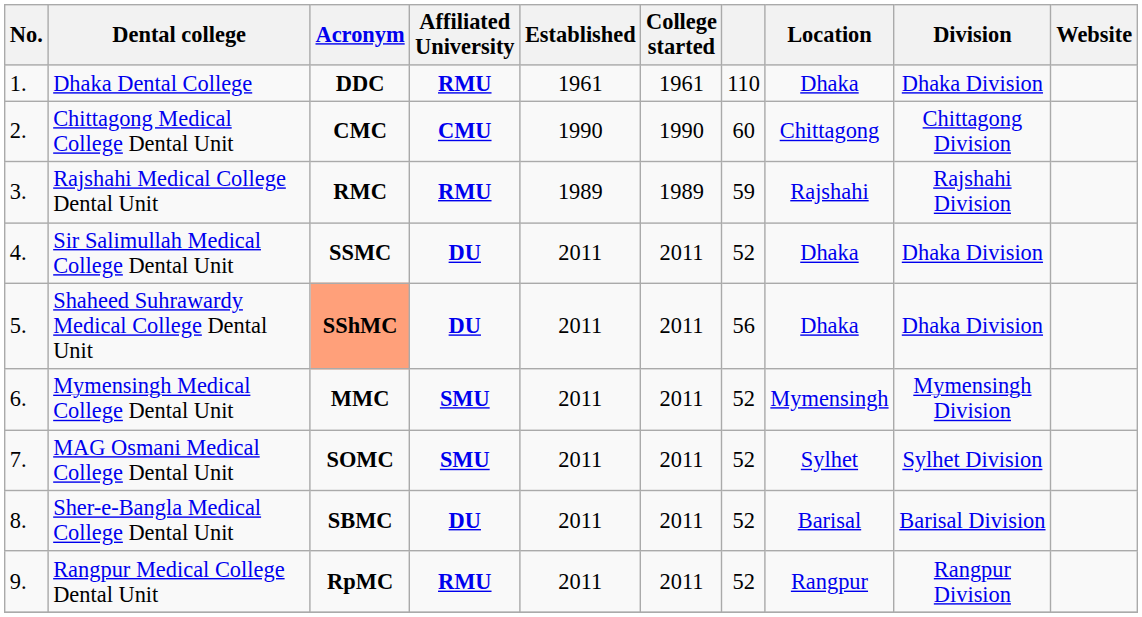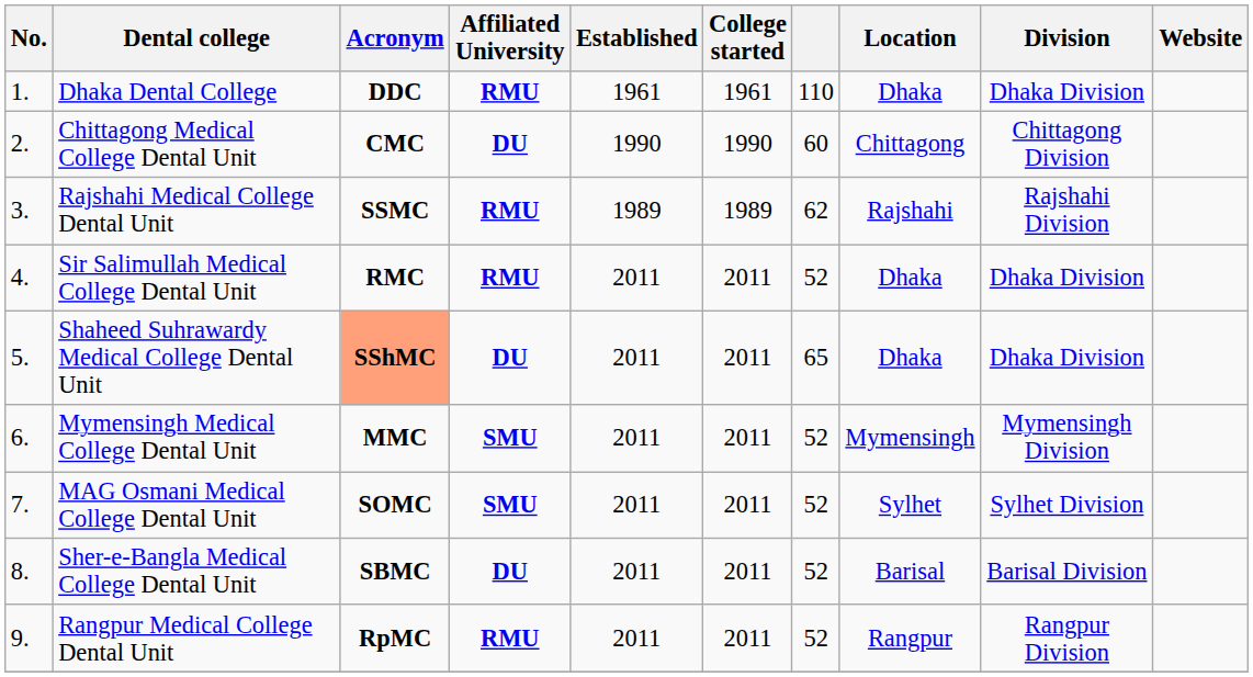Chittagong Medical College Dental Unit | Affiliated University: CMU -> DU
Rajshahi Medical College Dental Unit | Acronym: RMC -> SSMC
Rajshahi Medical College Dental Unit | column 7: 59 -> 62
Sir Salimullah Medical College Dental Unit | Acronym: SSMC -> RMC
Sir Salimullah Medical College Dental Unit | Affiliated University: DU -> RMU
Shaheed Suhrawardy Medical College Dental Unit | column 7: 56 -> 65
